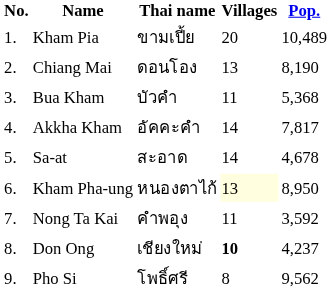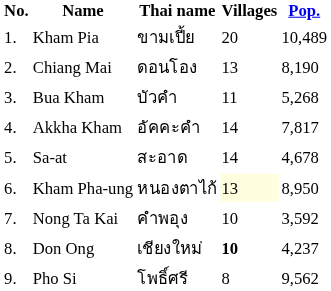Bua Kham | Pop.: 5,368 -> 5,268
Nong Ta Kai | Villages: 11 -> 10
